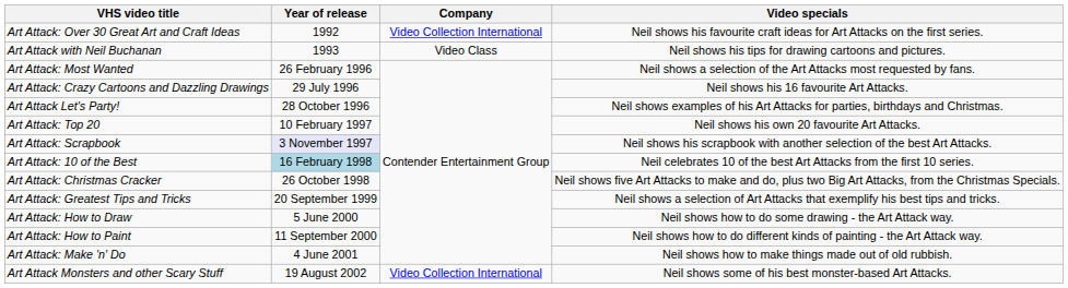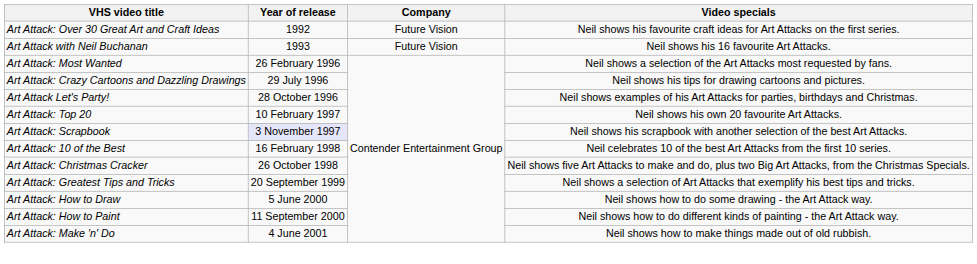Art Attack: Over 30 Great Art and Craft Ideas | Company: Video Collection International -> Future Vision
Art Attack with Neil Buchanan | Company: Video Class -> Future Vision
Art Attack with Neil Buchanan | Video specials: Neil shows his tips for drawing cartoons and pictures. -> Neil shows his 16 favourite Art Attacks.
Art Attack: Crazy Cartoons and Dazzling Drawings | Video specials: Neil shows his 16 favourite Art Attacks. -> Neil shows his tips for drawing cartoons and pictures.
Art Attack: 10 of the Best | Year of release: lightblue background -> no background
- row: Art Attack Monsters and other Scary Stuff | 19 August 2002 | Video Collection International | Neil shows some of his best monster-based Art Attacks.
